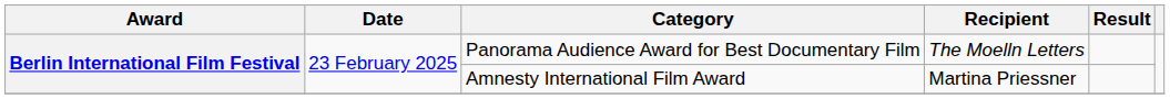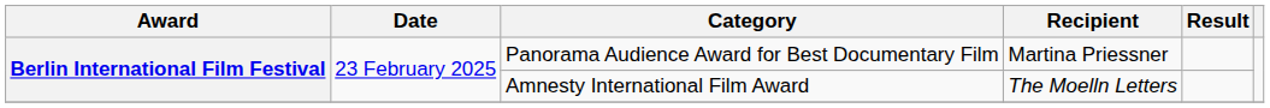Panorama Audience Award for Best Documentary Film | Recipient: The Moelln Letters -> Martina Priessner
Amnesty International Film Award | Recipient: Martina Priessner -> The Moelln Letters
